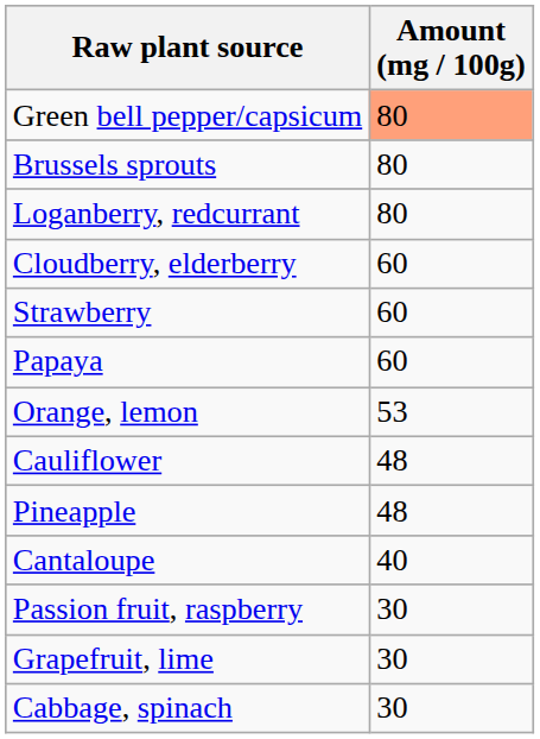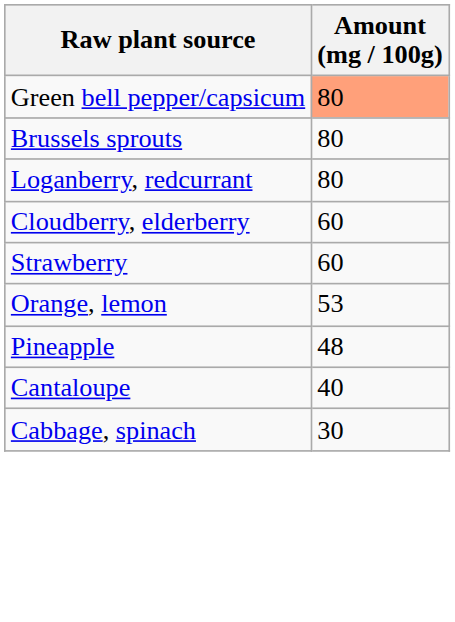- row: Papaya | 60
- row: Cauliflower | 48
- row: Passion fruit, raspberry | 30
- row: Grapefruit, lime | 30
